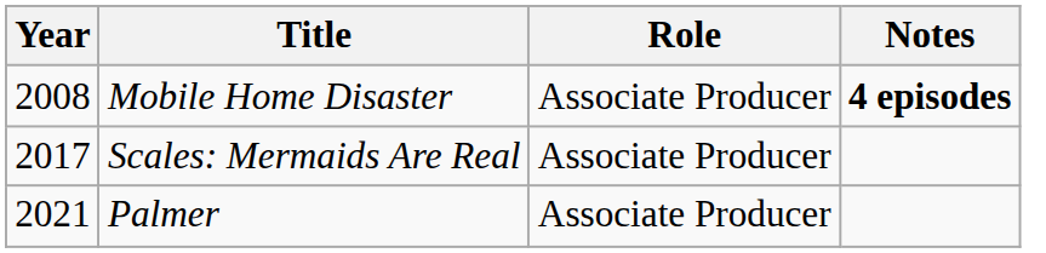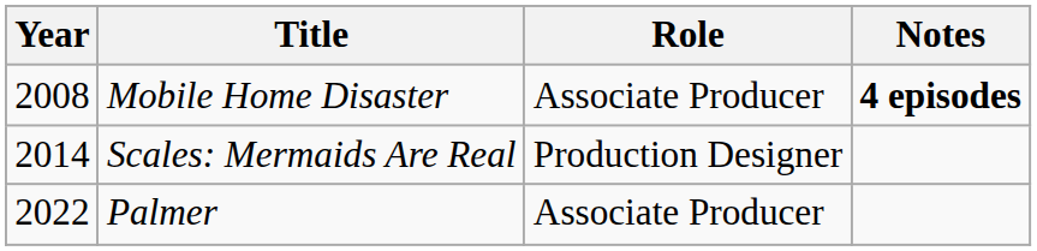Scales: Mermaids Are Real | Year: 2017 -> 2014
Scales: Mermaids Are Real | Role: Associate Producer -> Production Designer
Palmer | Year: 2021 -> 2022
